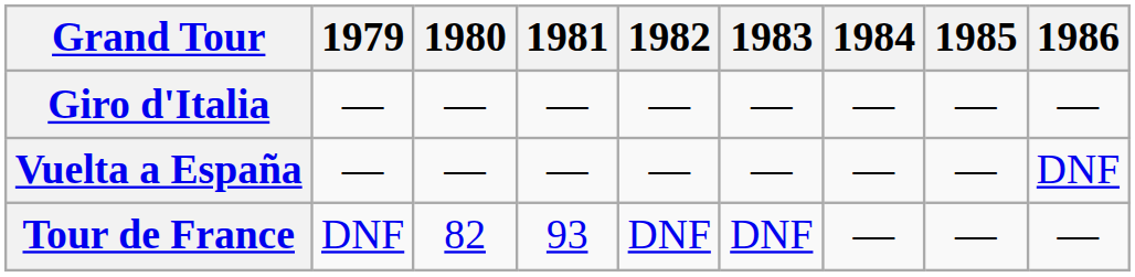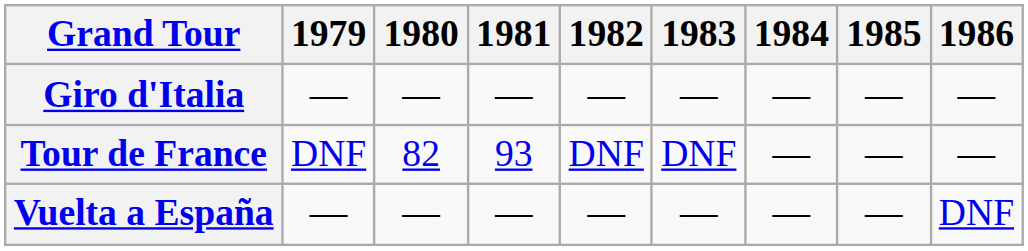rows swapped: Tour de France <-> Vuelta a España
